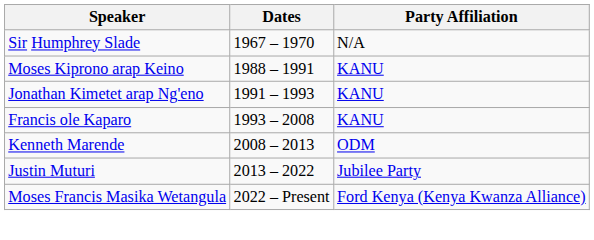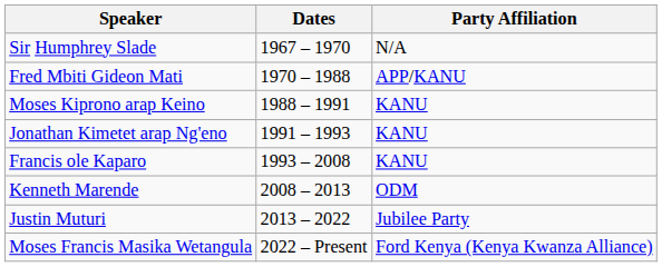+ row: Fred Mbiti Gideon Mati | 1970 – 1988 | APP/KANU
